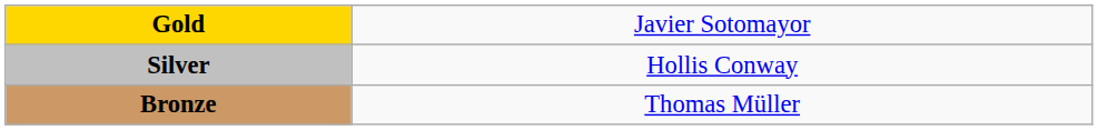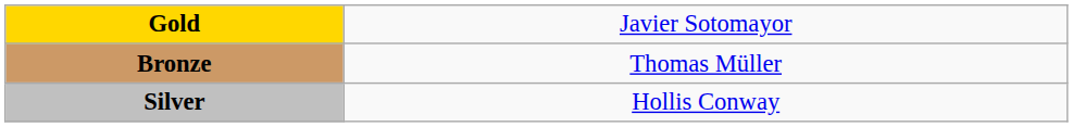rows swapped: Silver <-> Bronze
